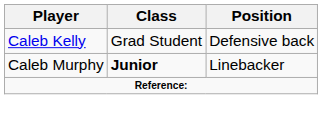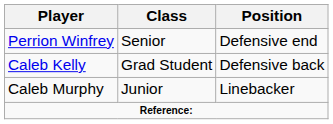+ row: Perrion Winfrey | Senior | Defensive end
Caleb Murphy | Class: bold -> normal
